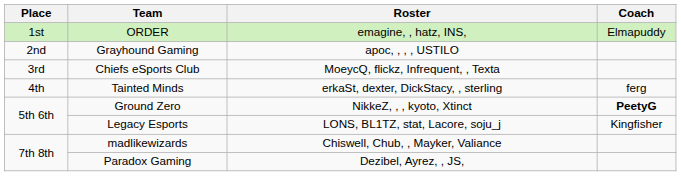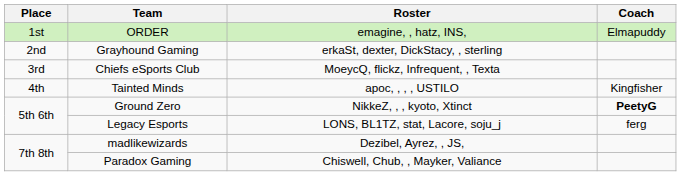Grayhound Gaming | Roster: apoc, , , , USTILO -> erkaSt, dexter, DickStacy, , sterling
Tainted Minds | Roster: erkaSt, dexter, DickStacy, , sterling -> apoc, , , , USTILO
Tainted Minds | Coach: ferg -> Kingfisher
Legacy Esports | Coach: Kingfisher -> ferg
madlikewizards | Roster: Chiswell, Chub, , Mayker, Valiance -> Dezibel, Ayrez, , JS,
Paradox Gaming | Roster: Dezibel, Ayrez, , JS, -> Chiswell, Chub, , Mayker, Valiance
